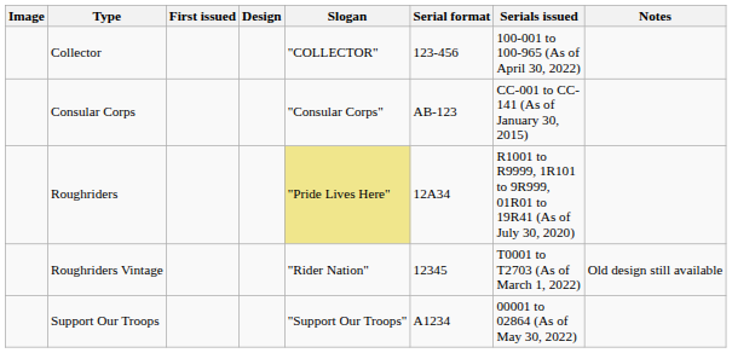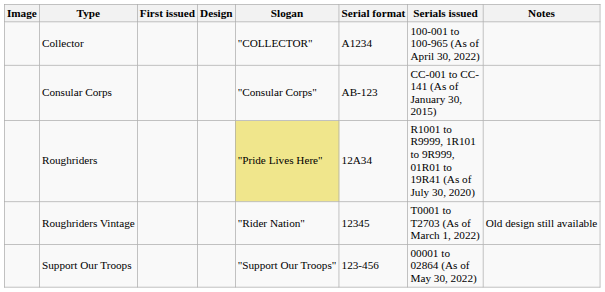Collector | Serial format: 123-456 -> A1234
Support Our Troops | Serial format: A1234 -> 123-456
